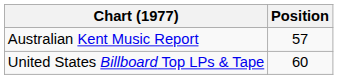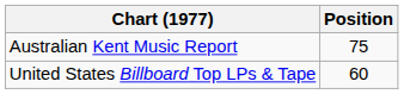Australian Kent Music Report | Position: 57 -> 75
